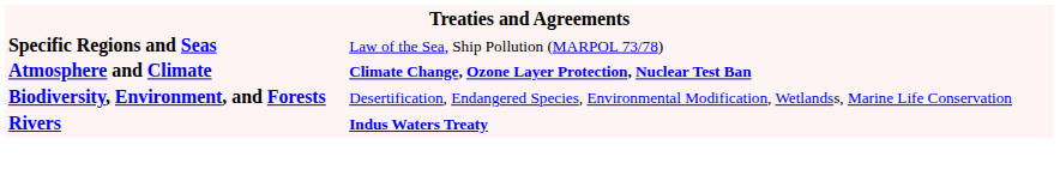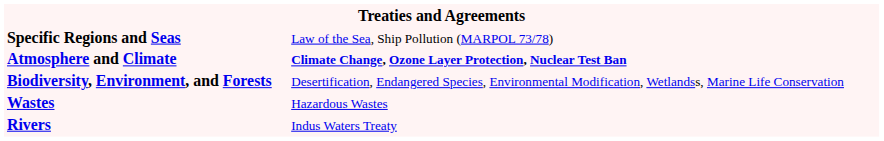+ row: Wastes | Hazardous Wastes
Rivers | column 2: bold -> normal
